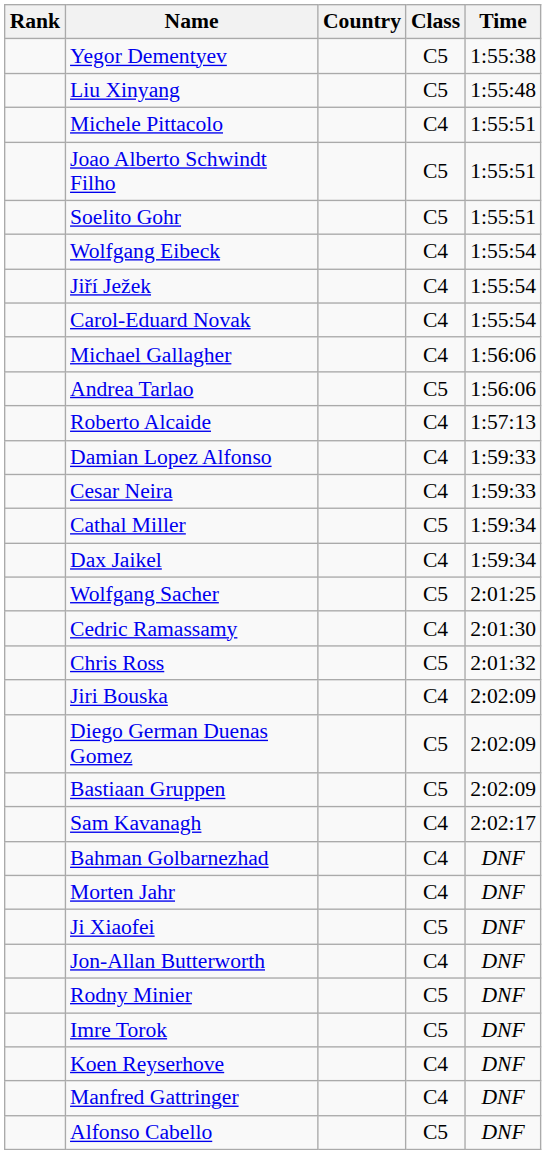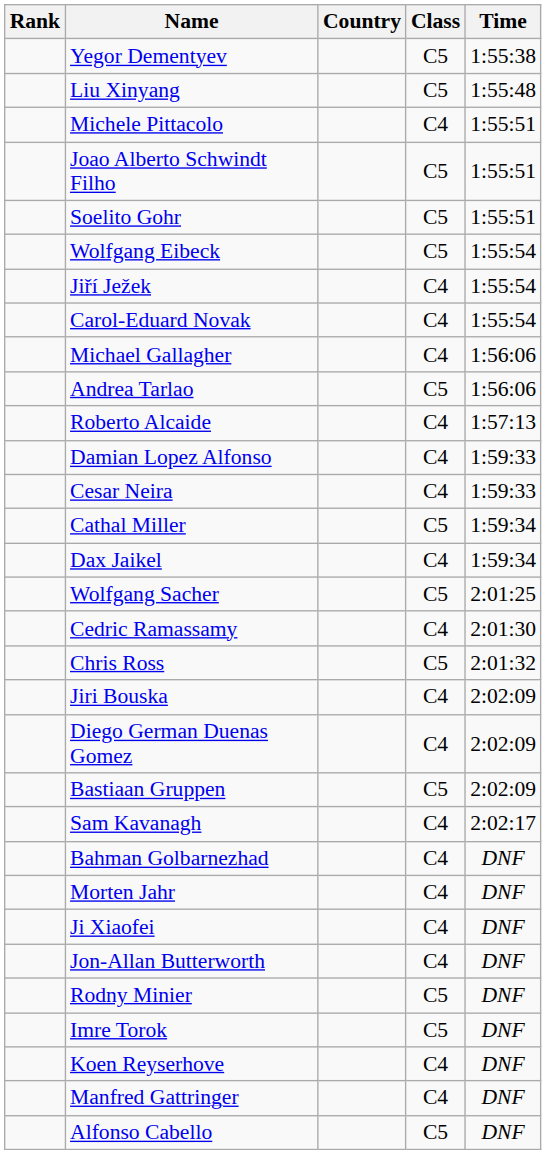Wolfgang Eibeck | Class: C4 -> C5
Diego German Duenas Gomez | Class: C5 -> C4
Ji Xiaofei | Class: C5 -> C4
